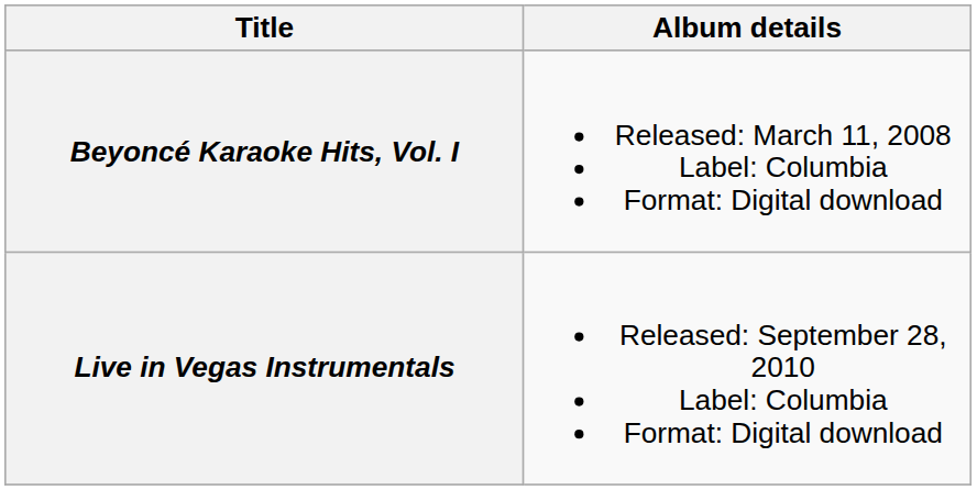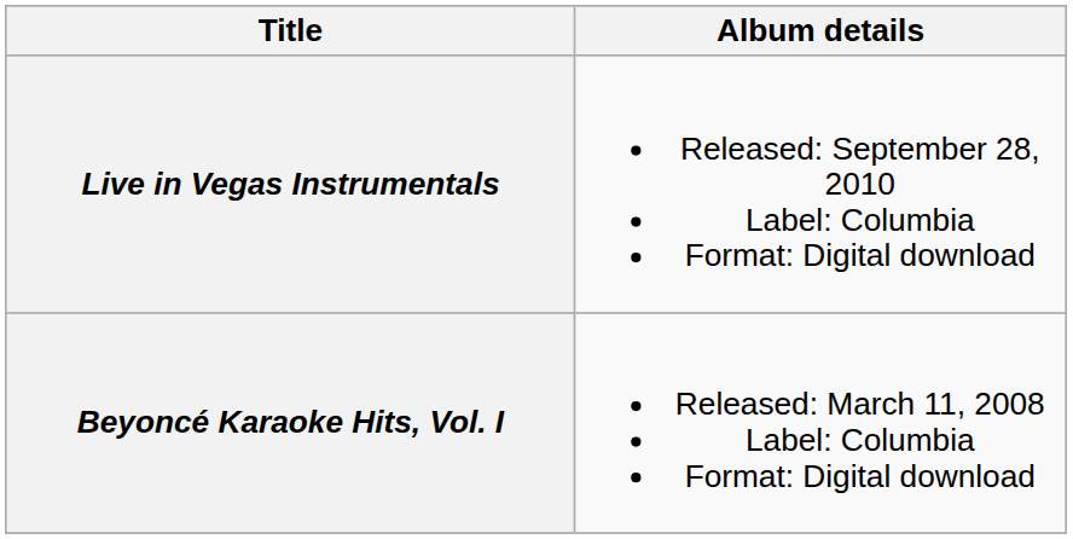rows swapped: Beyoncé Karaoke Hits, Vol. I <-> Live in Vegas Instrumentals
